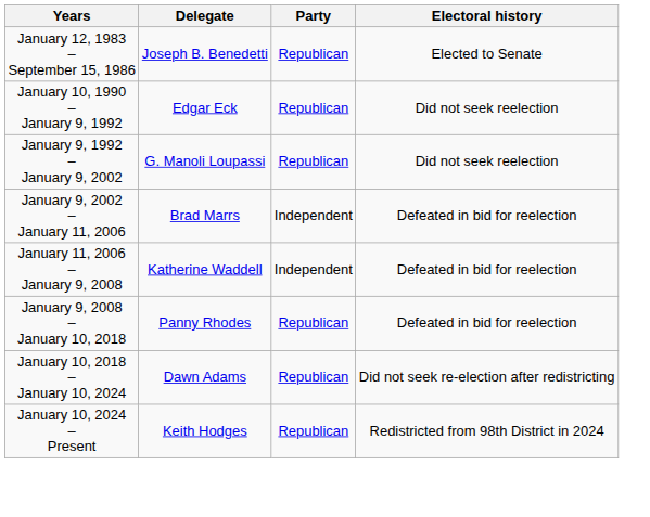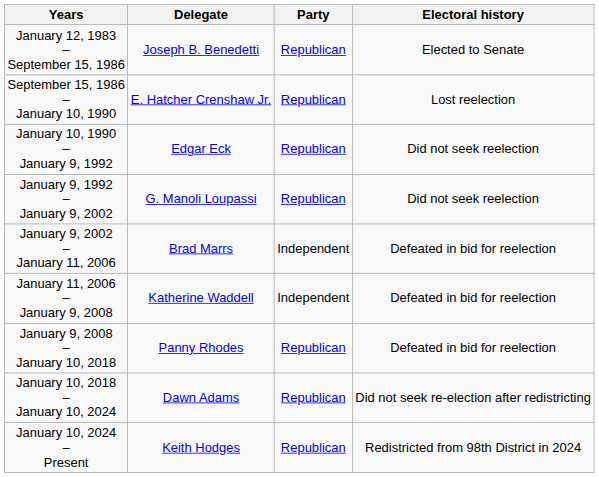+ row: September 15, 1986 – January 10, 1990 | E. Hatcher Crenshaw Jr. | Republican | Lost reelection
